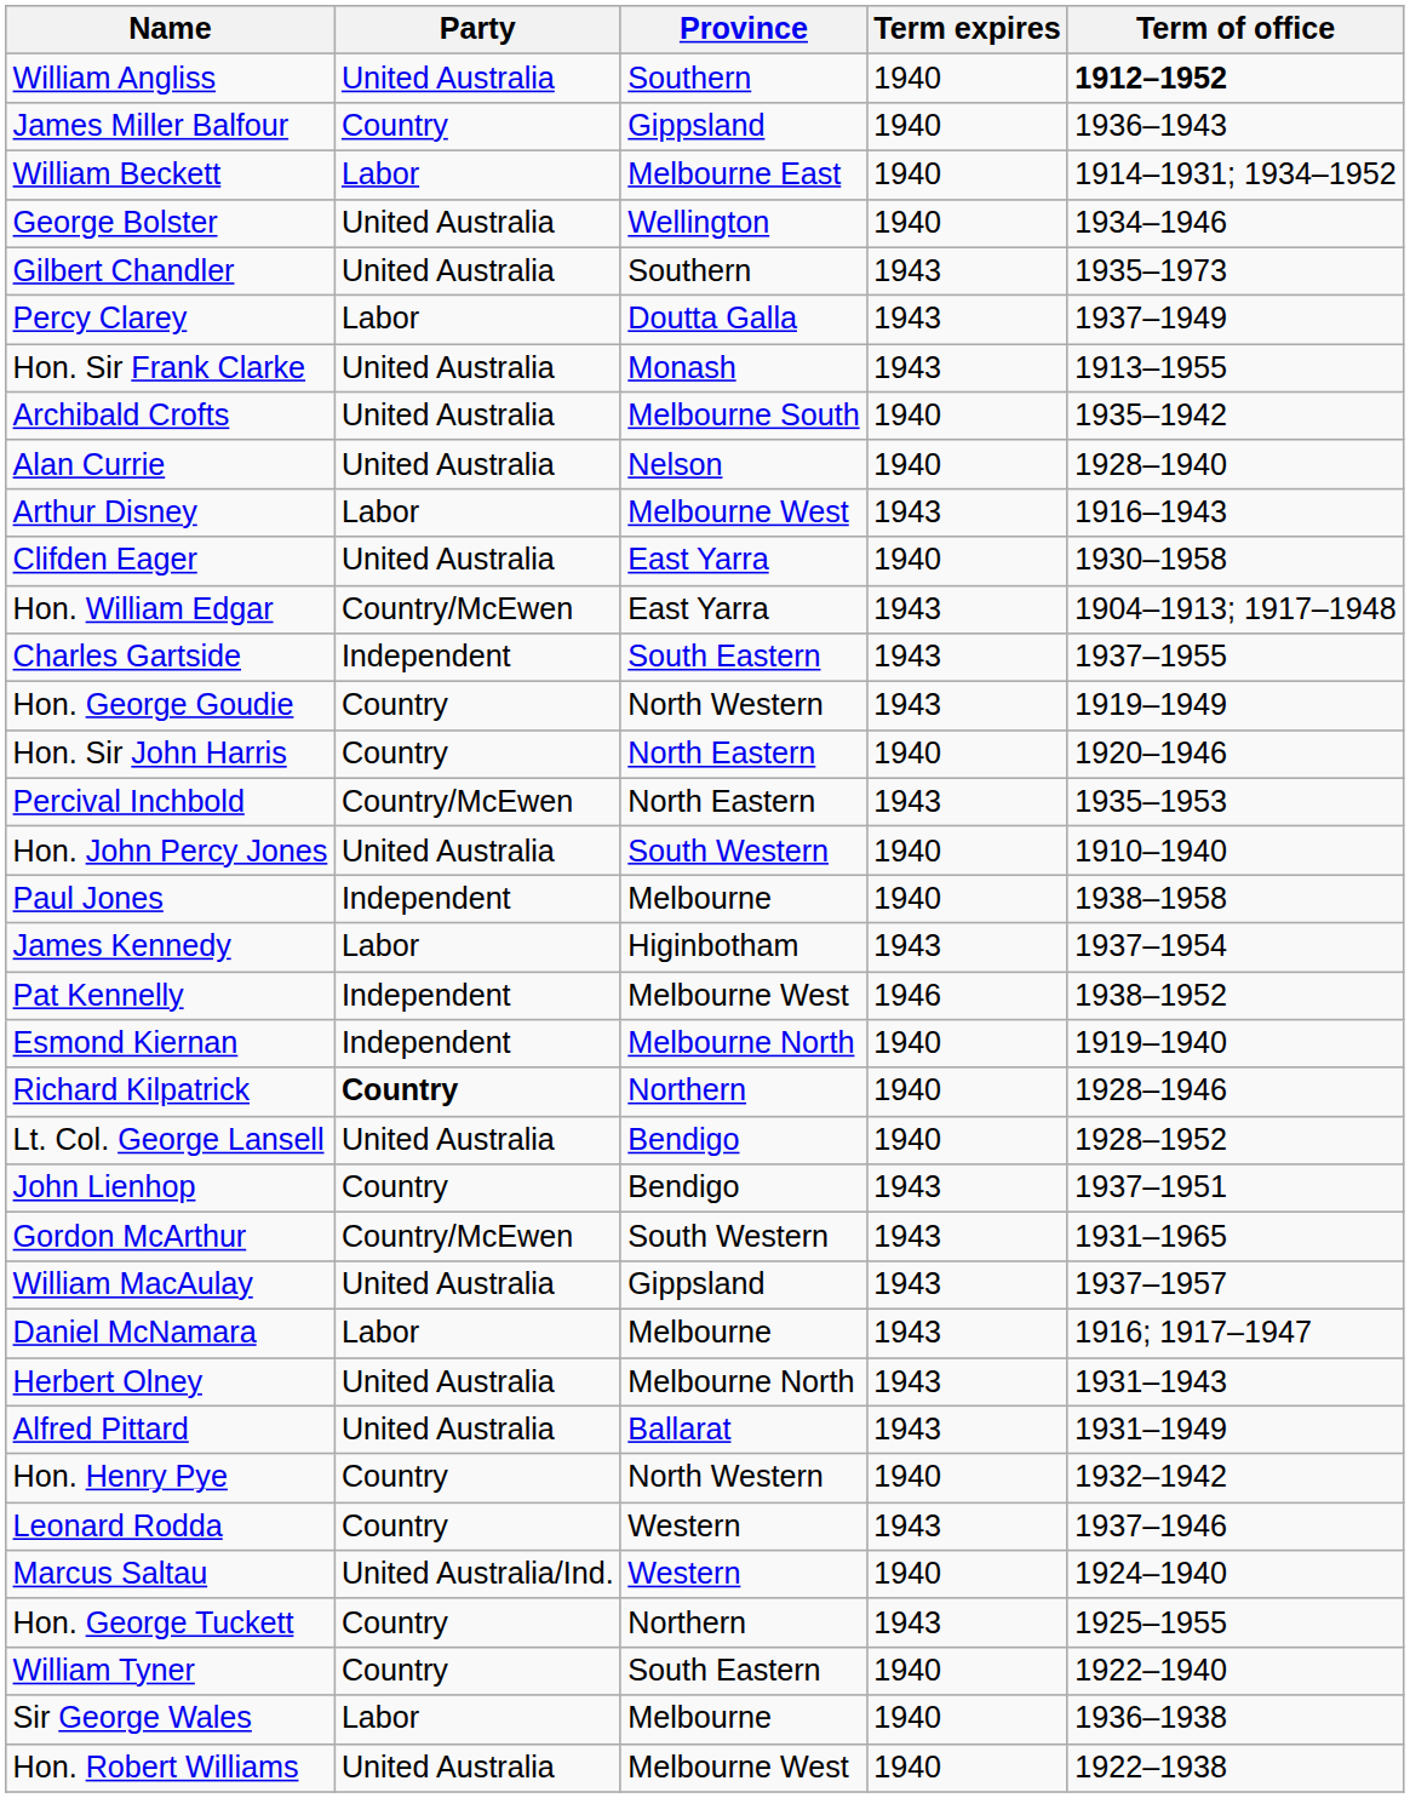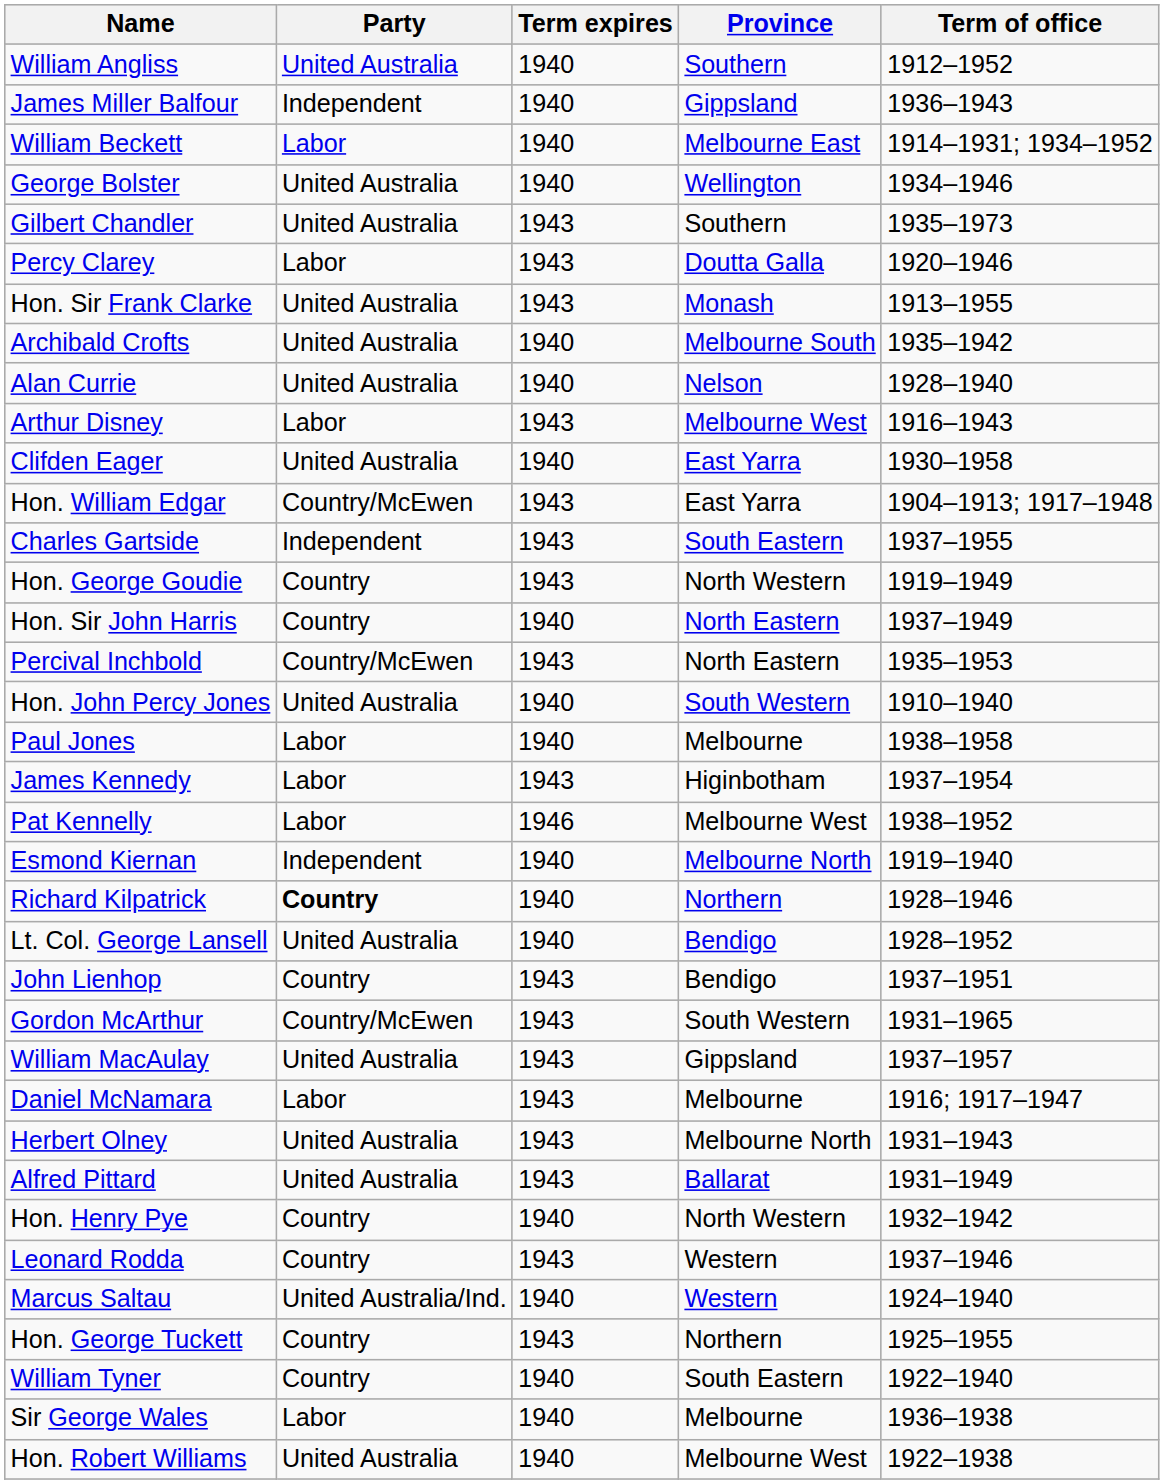columns swapped: Province <-> Term expires
William Angliss | Term of office: bold -> normal
James Miller Balfour | Party: Country -> Independent
Percy Clarey | Term of office: 1937–1949 -> 1920–1946
Hon. Sir John Harris | Term of office: 1920–1946 -> 1937–1949
Paul Jones | Party: Independent -> Labor
Pat Kennelly | Party: Independent -> Labor
